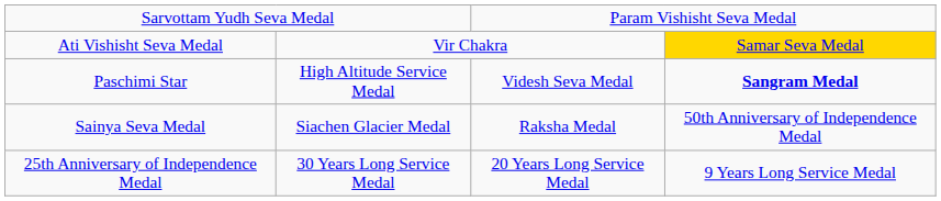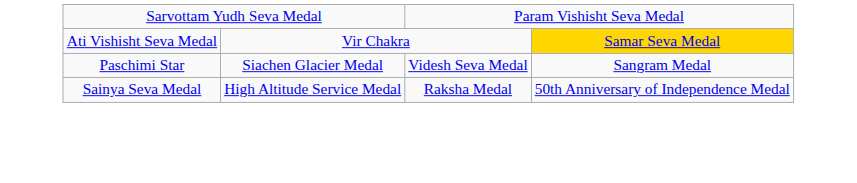Paschimi Star | column 2: High Altitude Service Medal -> Siachen Glacier Medal
Paschimi Star | column 4: bold -> normal
Sainya Seva Medal | column 2: Siachen Glacier Medal -> High Altitude Service Medal
- row: 25th Anniversary of Independence Medal | 30 Years Long Service Medal | 20 Years Long Service Medal | 9 Years Long Service Medal
